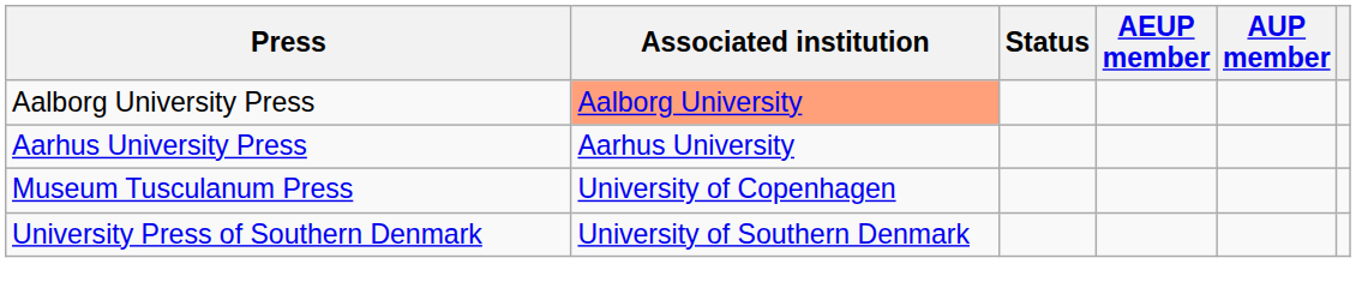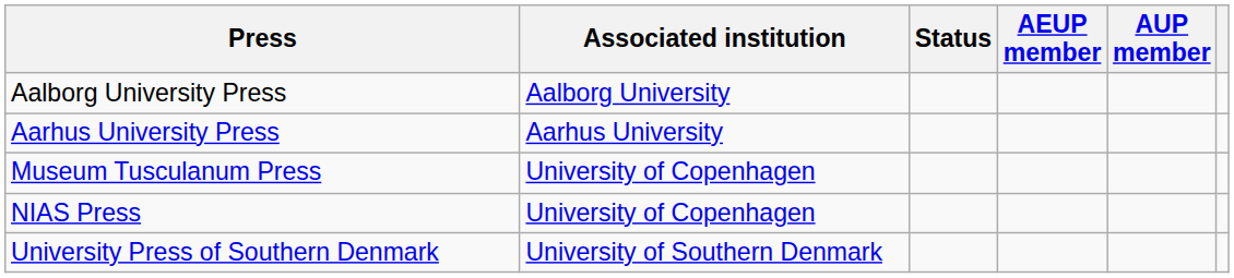Aalborg University Press | Associated institution: lightsalmon background -> no background
+ row: NIAS Press | University of Copenhagen
